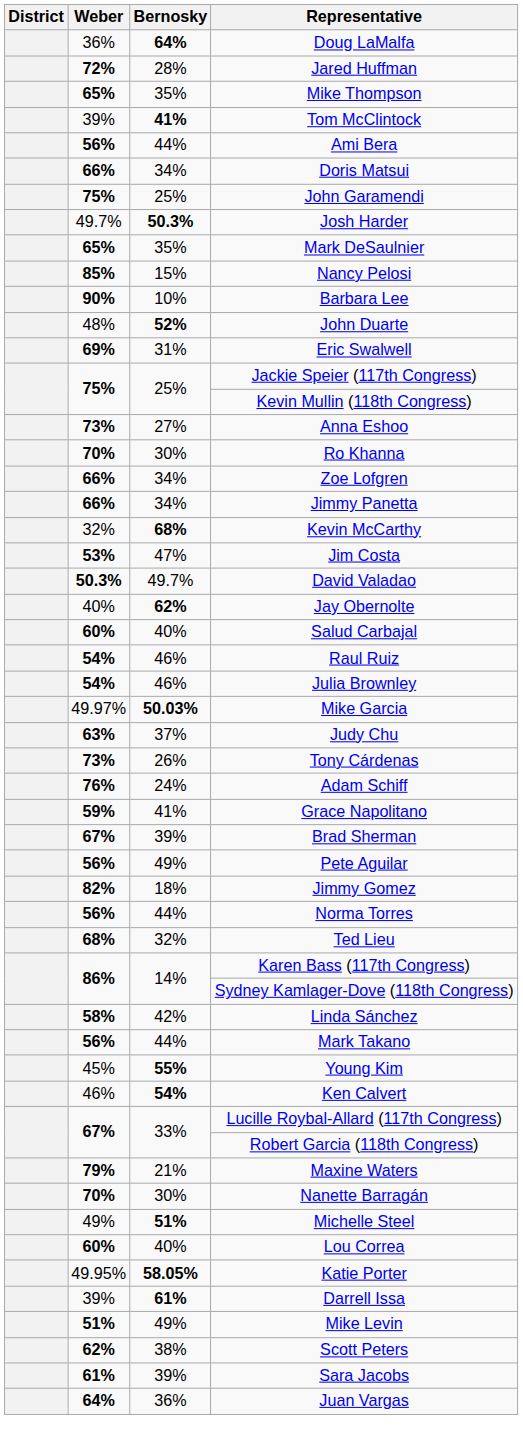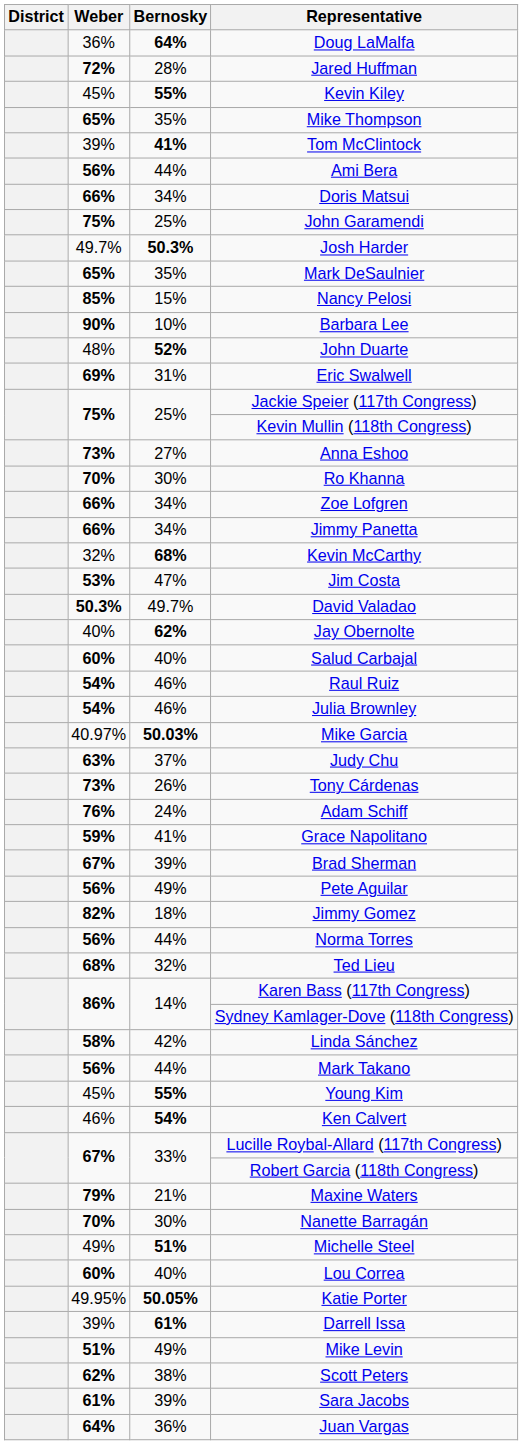+ row: 45% | 55% | Kevin Kiley
Mike Garcia | Weber: 49.97% -> 40.97%
Katie Porter | Bernosky: 58.05% -> 50.05%
